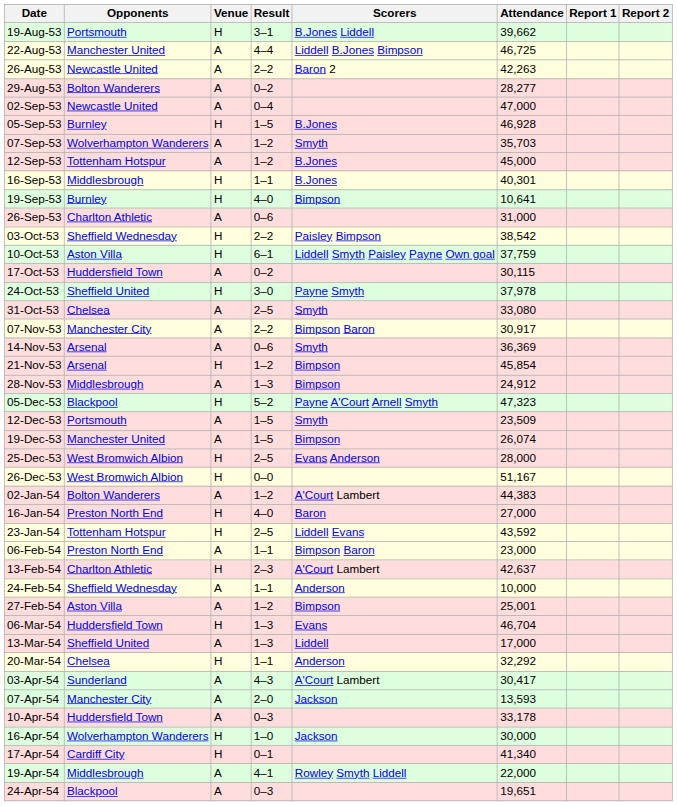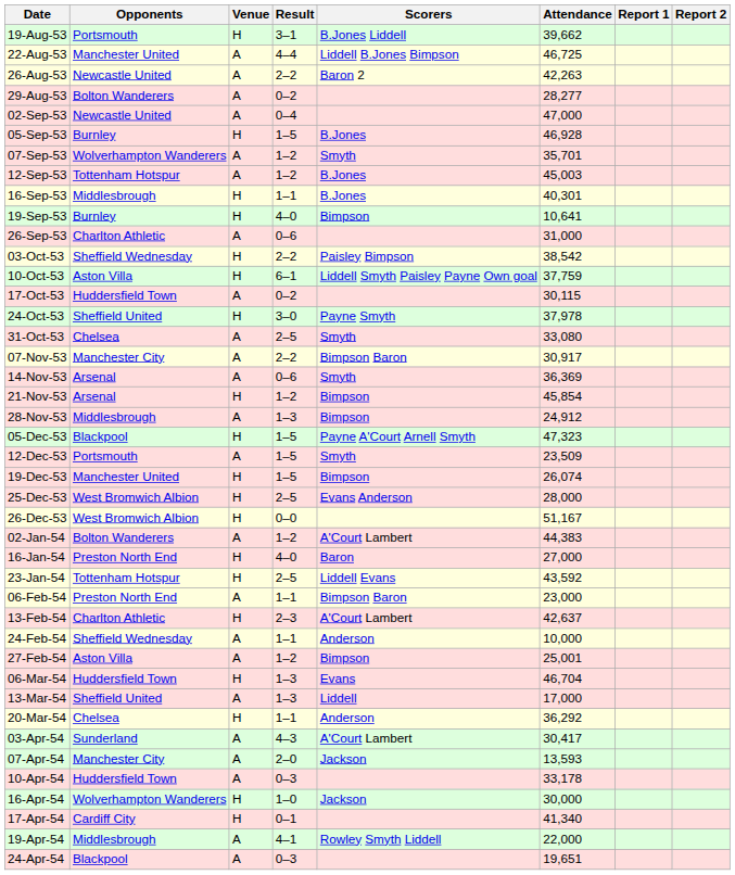07-Sep-53 | Attendance: 35,703 -> 35,701
12-Sep-53 | Attendance: 45,000 -> 45,003
05-Dec-53 | Result: 5–2 -> 1–5
19-Dec-53 | Venue: A -> H
20-Mar-54 | Attendance: 32,292 -> 36,292
